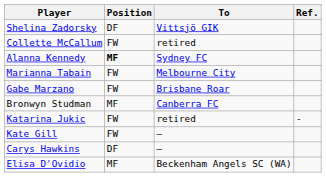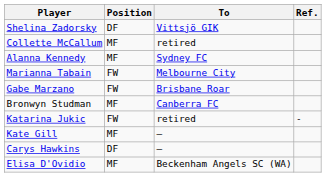Collette McCallum | Position: FW -> MF
Alanna Kennedy | Position: bold -> normal
Kate Gill | Position: FW -> MF
